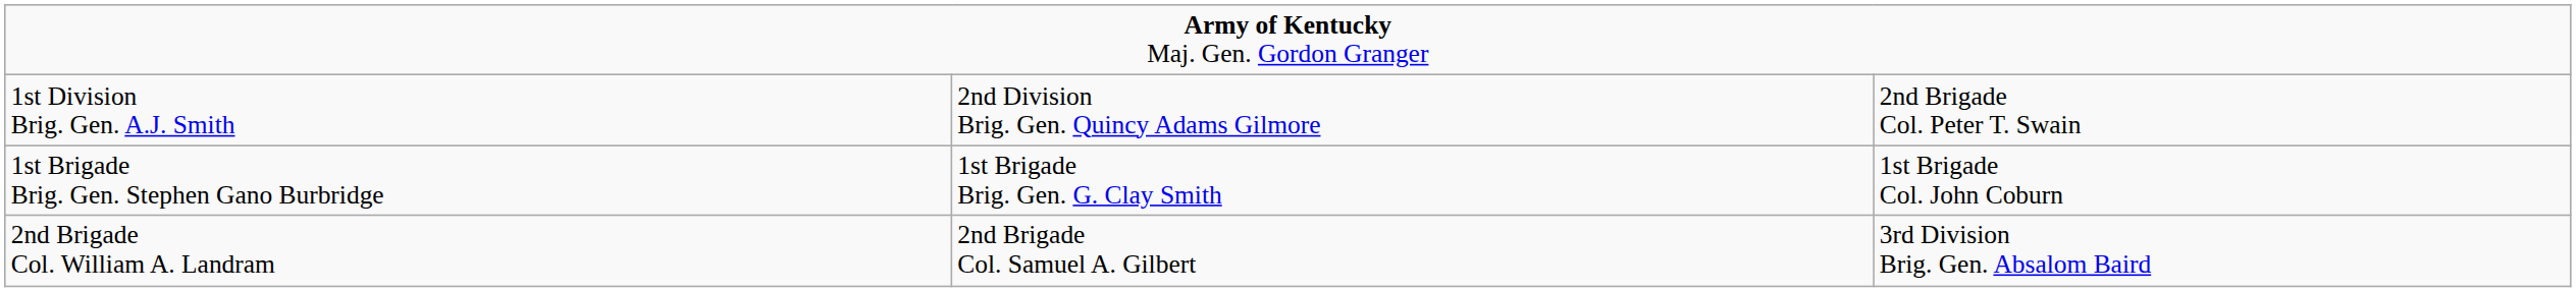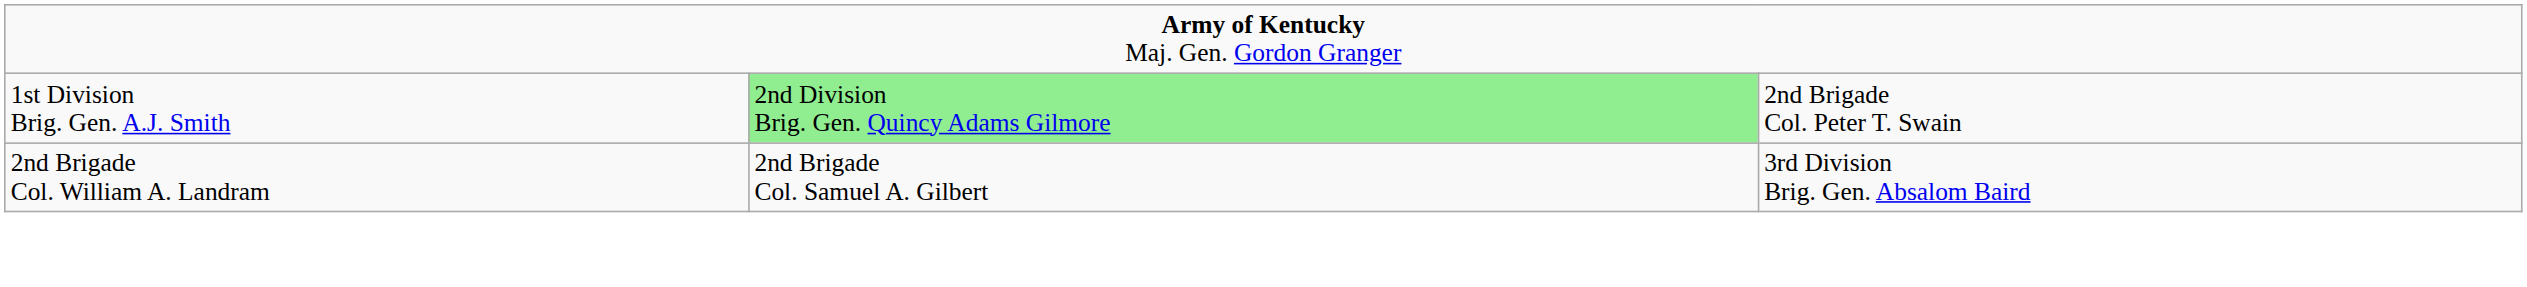1st Division Brig. Gen. A.J. Smith | column 2: no background -> lightgreen background
- row: 1st Brigade Brig. Gen. Stephen Gano Burbridge | 1st Brigade Brig. Gen. G. Clay Smith | 1st Brigade Col. John Coburn
